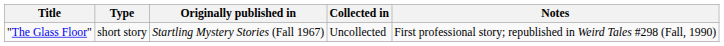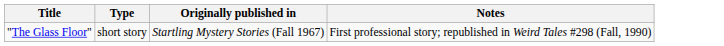- column: Collected in | Uncollected
